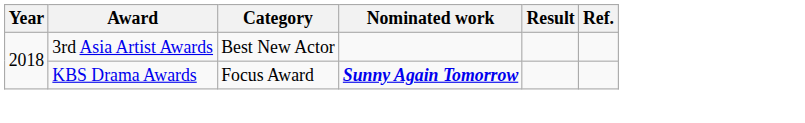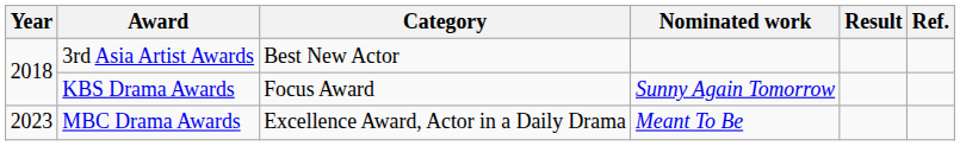KBS Drama Awards | Nominated work: bold -> normal
+ row: 2023 | MBC Drama Awards | Excellence Award, Actor in a Daily Drama | Meant To Be
